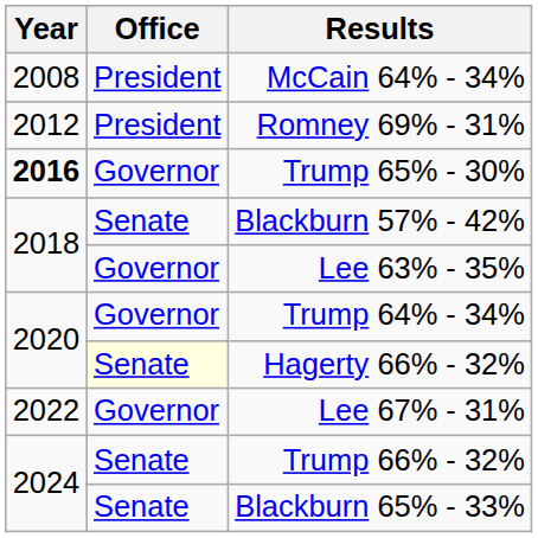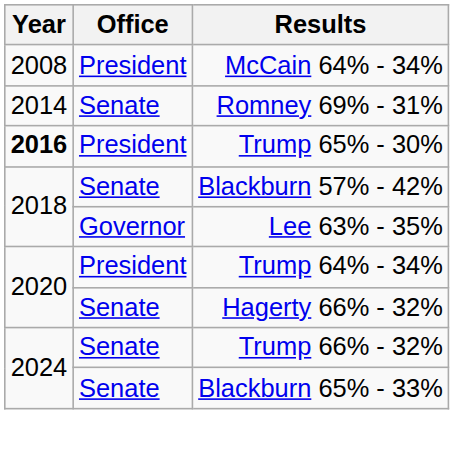Romney 69% - 31% | Year: 2012 -> 2014
Romney 69% - 31% | Office: President -> Senate
Trump 65% - 30% | Office: Governor -> President
Trump 64% - 34% | Office: Governor -> President
Hagerty 66% - 32% | Office: lightyellow background -> no background
- row: 2022 | Governor | Lee 67% - 31%
